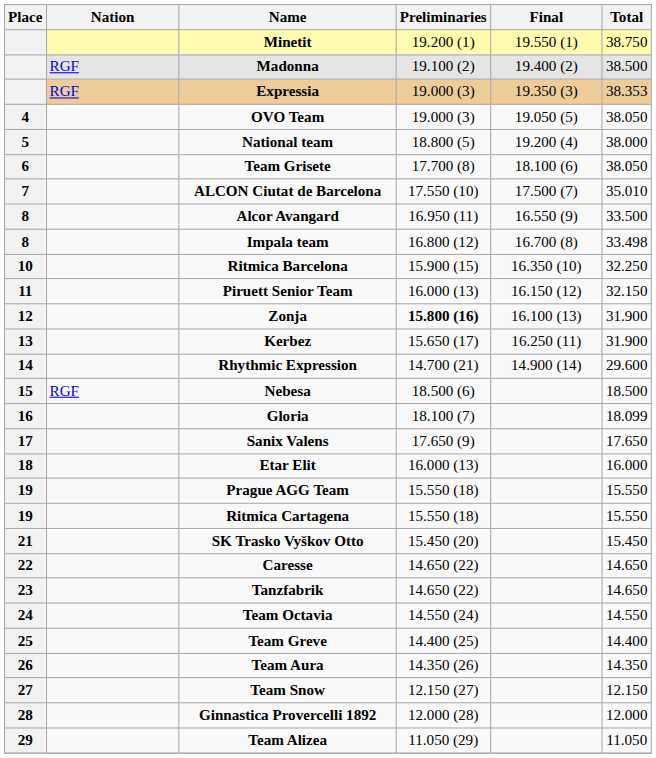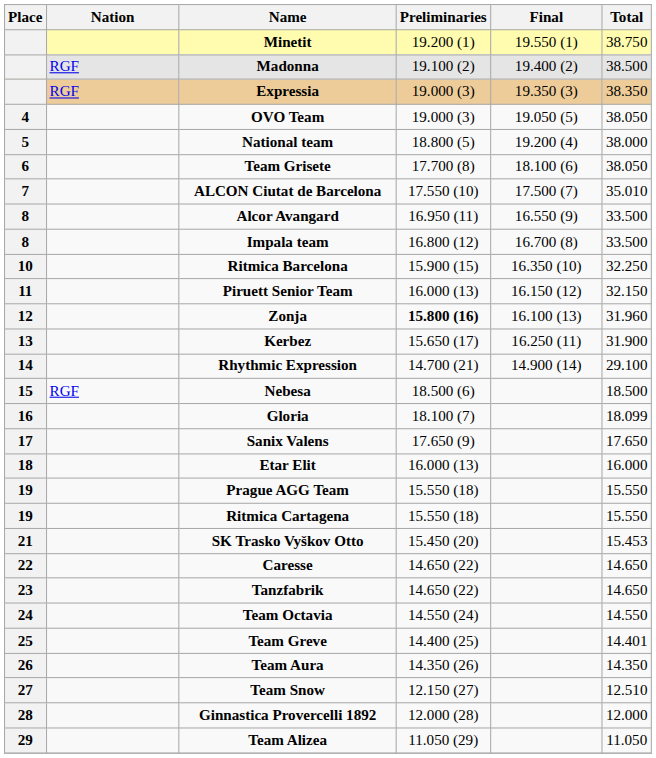Expressia | Total: 38.353 -> 38.350
Impala team | Total: 33.498 -> 33.500
Zonja | Total: 31.900 -> 31.960
Rhythmic Expression | Total: 29.600 -> 29.100
SK Trasko Vyškov Otto | Total: 15.450 -> 15.453
Team Greve | Total: 14.400 -> 14.401
Team Snow | Total: 12.150 -> 12.510
